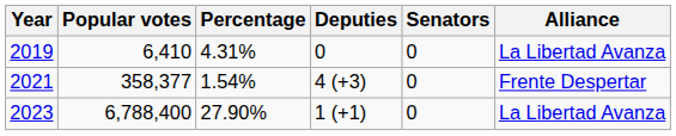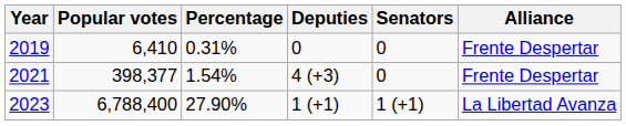2019 | Percentage: 4.31% -> 0.31%
2019 | Alliance: La Libertad Avanza -> Frente Despertar
2021 | Popular votes: 358,377 -> 398,377
2023 | Senators: 0 -> 1 (+1)
